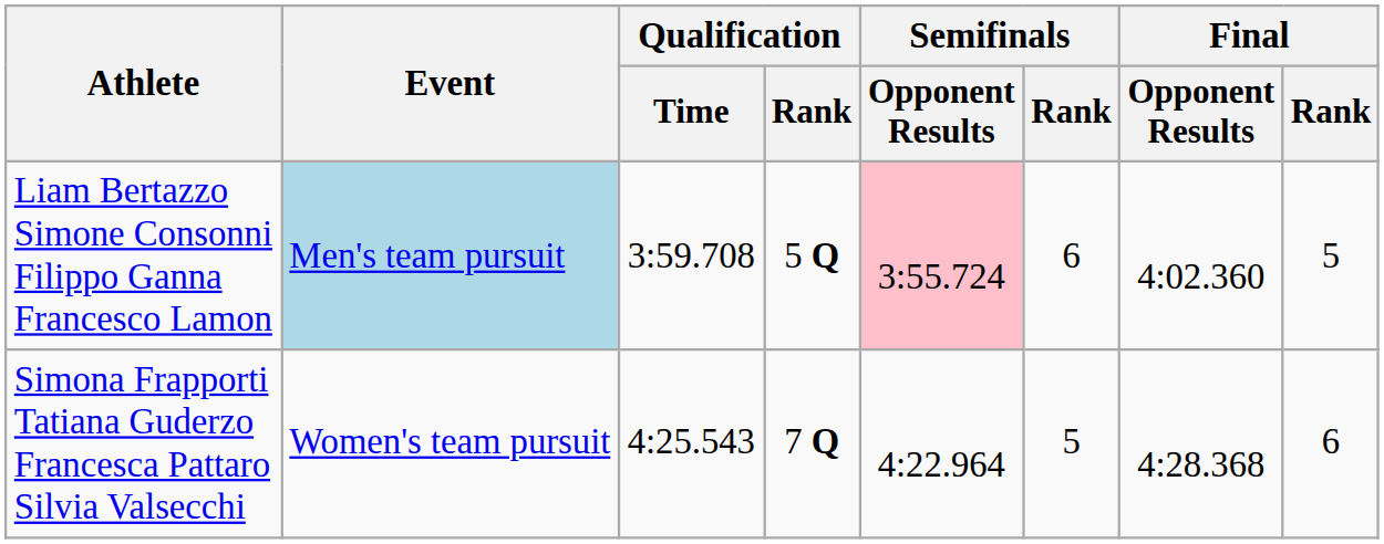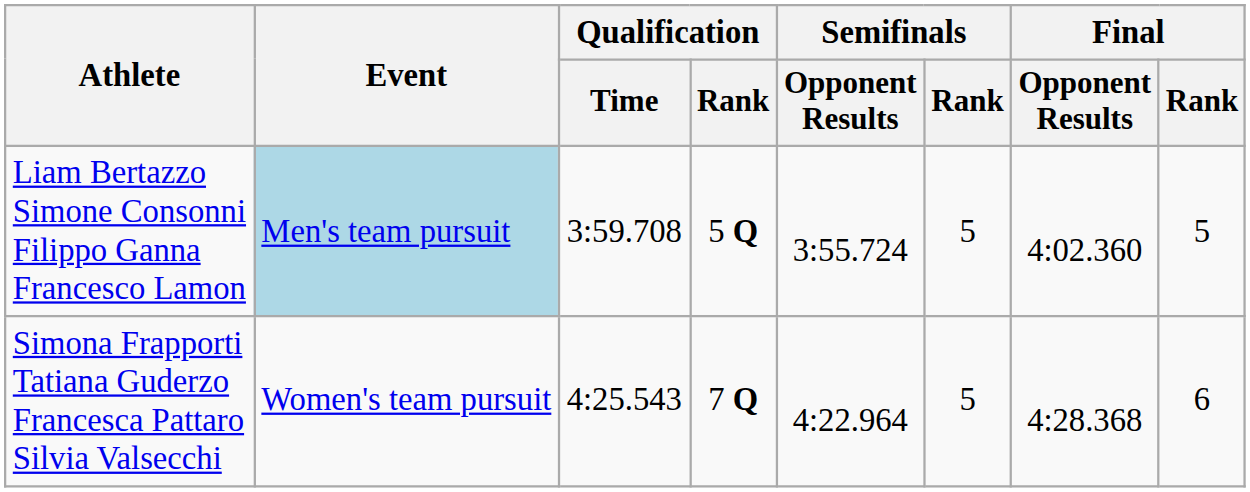Liam Bertazzo Simone Consonni Filippo Ganna Francesco Lamon | Semifinals / Opponent Results: pink background -> no background
Liam Bertazzo Simone Consonni Filippo Ganna Francesco Lamon | Semifinals / Rank: 6 -> 5
